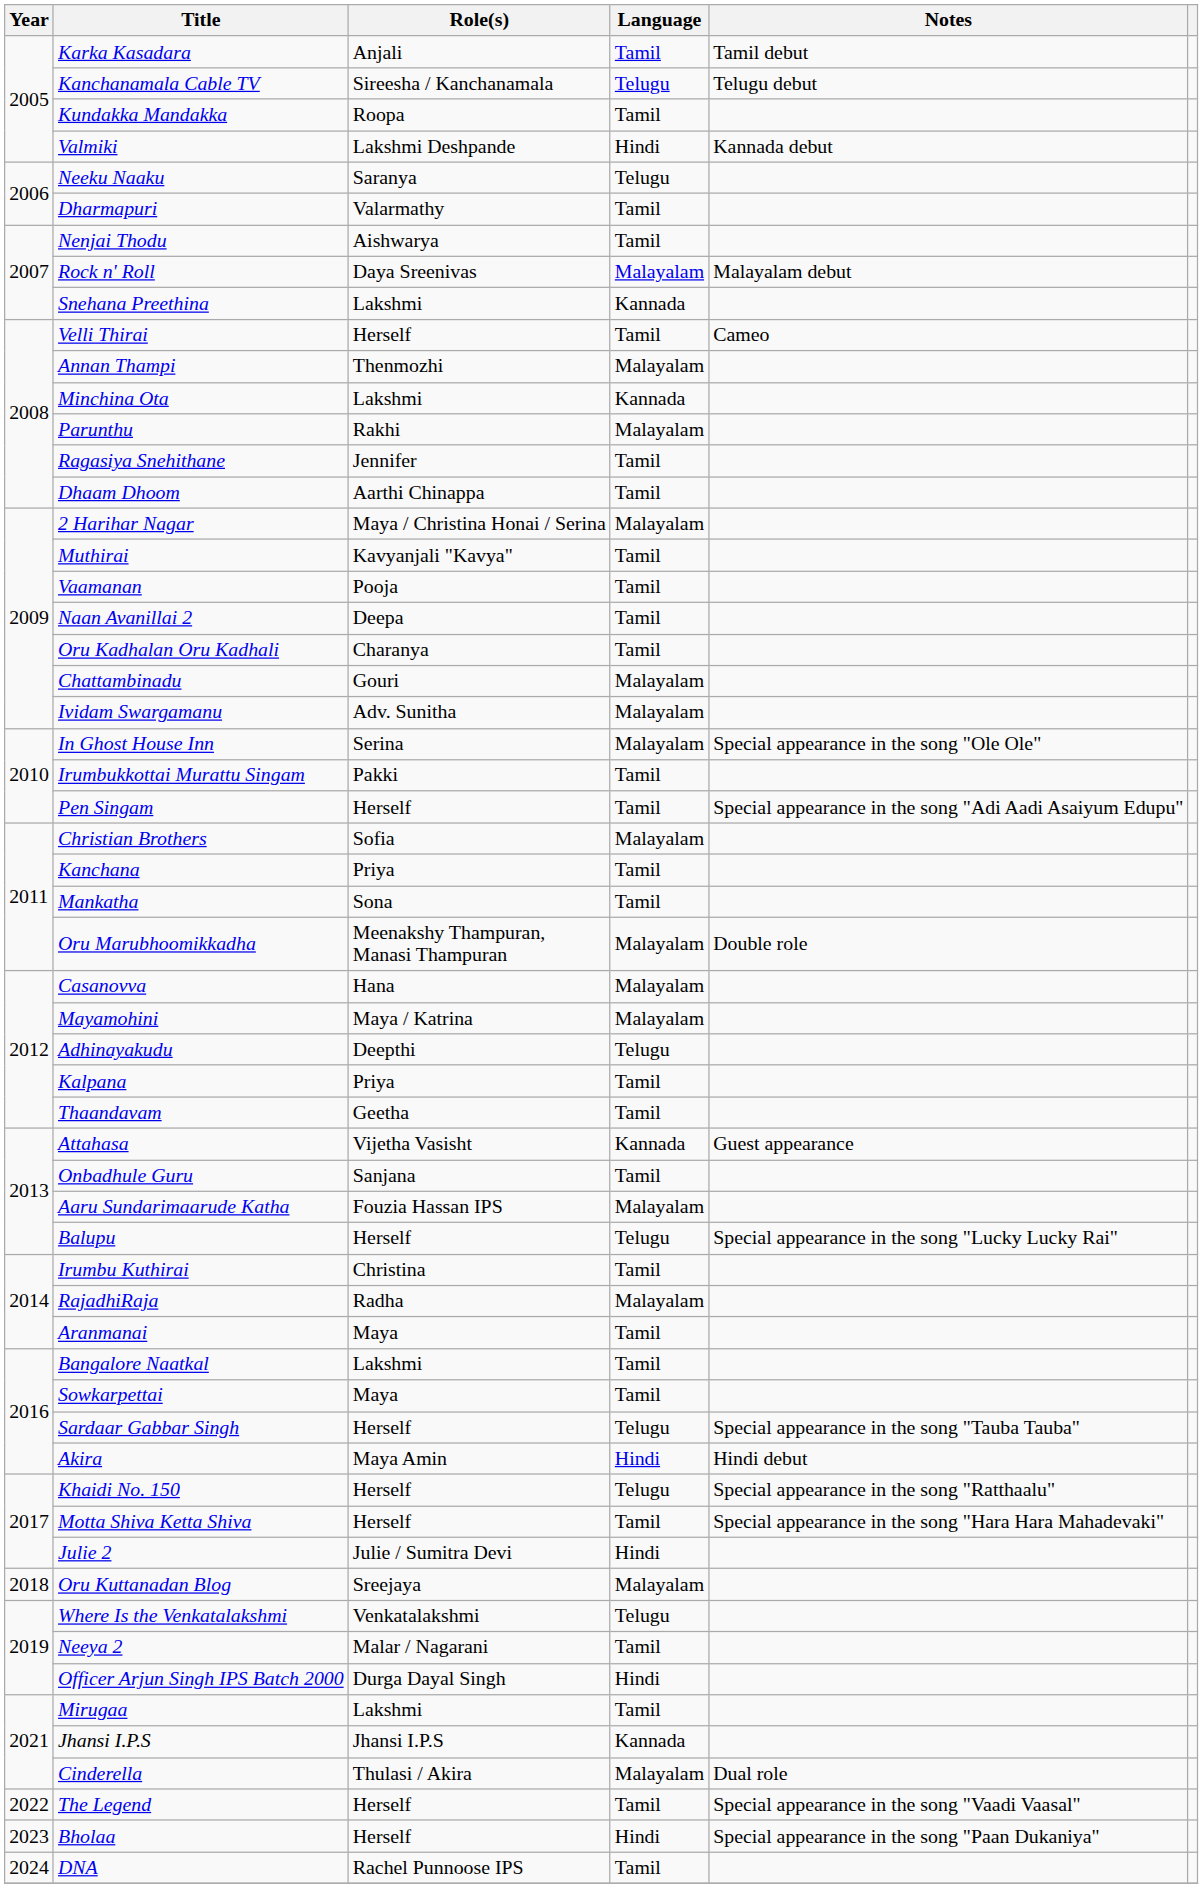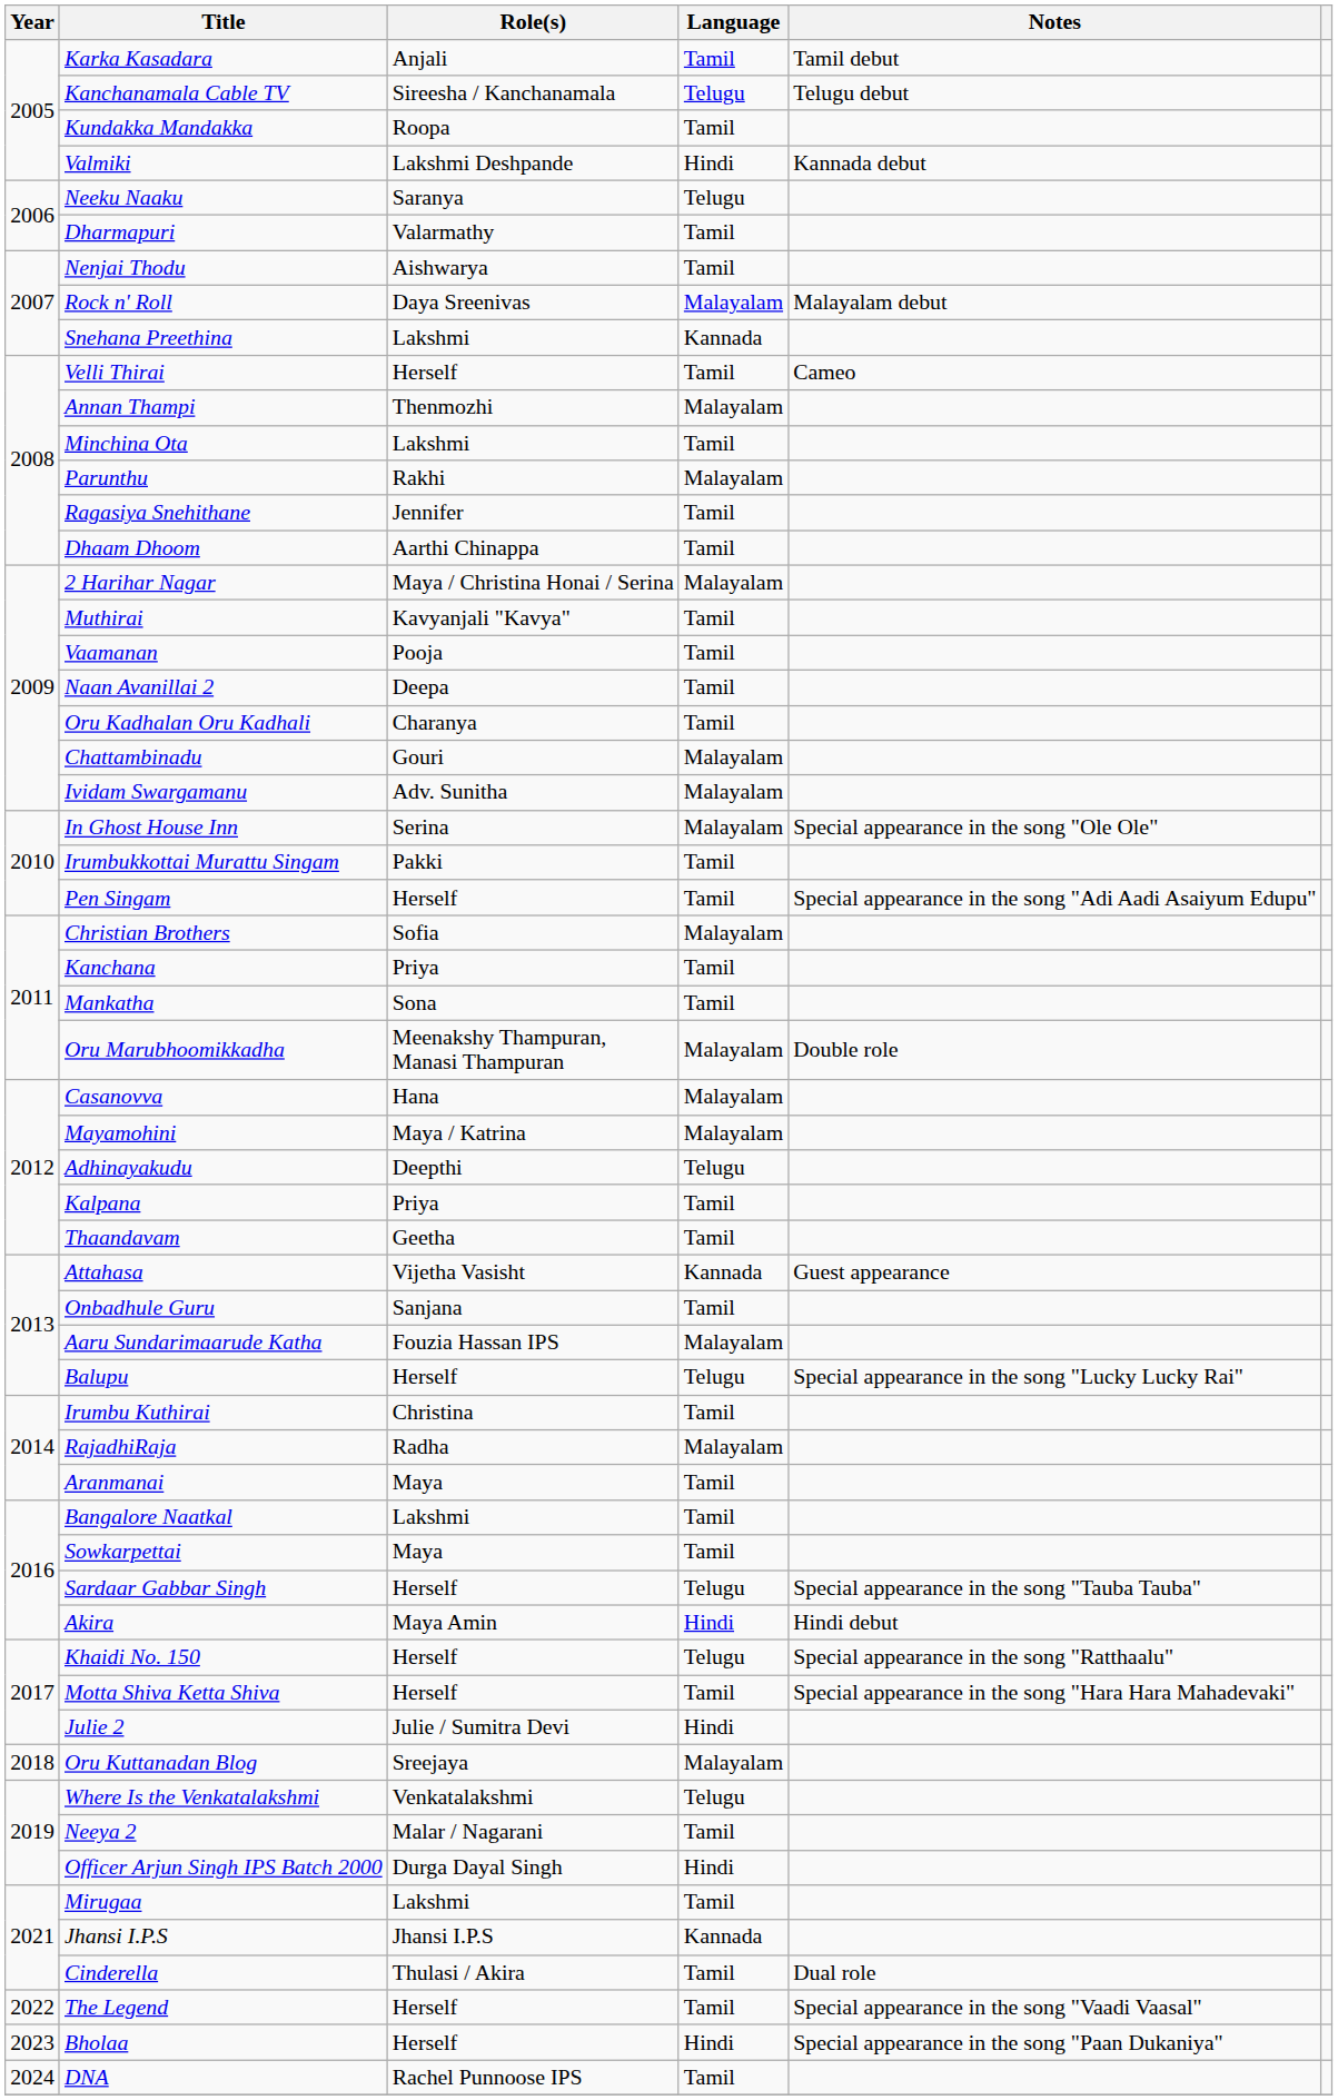Minchina Ota | Language: Kannada -> Tamil
Cinderella | Language: Malayalam -> Tamil
